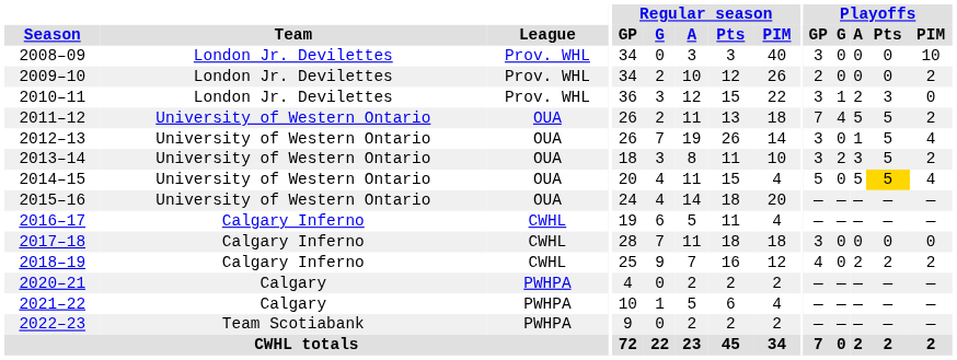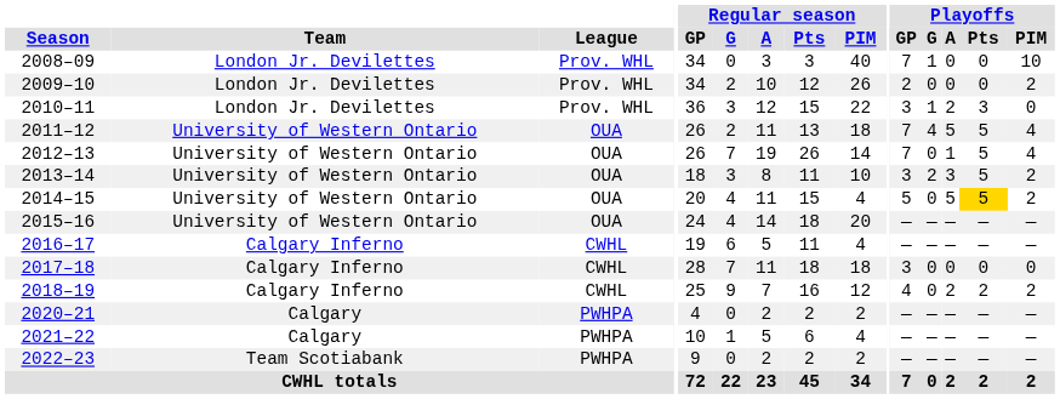2008–09 | Playoffs / GP: 3 -> 7
2008–09 | Playoffs / G: 0 -> 1
2011–12 | Playoffs / PIM: 2 -> 4
2012–13 | Playoffs / GP: 3 -> 7
2014–15 | Playoffs / PIM: 4 -> 2
